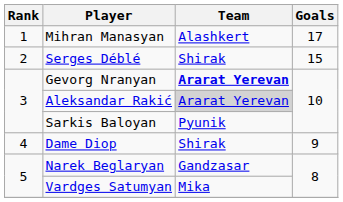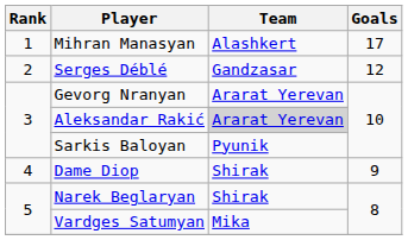Serges Déblé | Team: Shirak -> Gandzasar
Serges Déblé | Goals: 15 -> 12
Gevorg Nranyan | Team: bold -> normal
Narek Beglaryan | Team: Gandzasar -> Shirak
